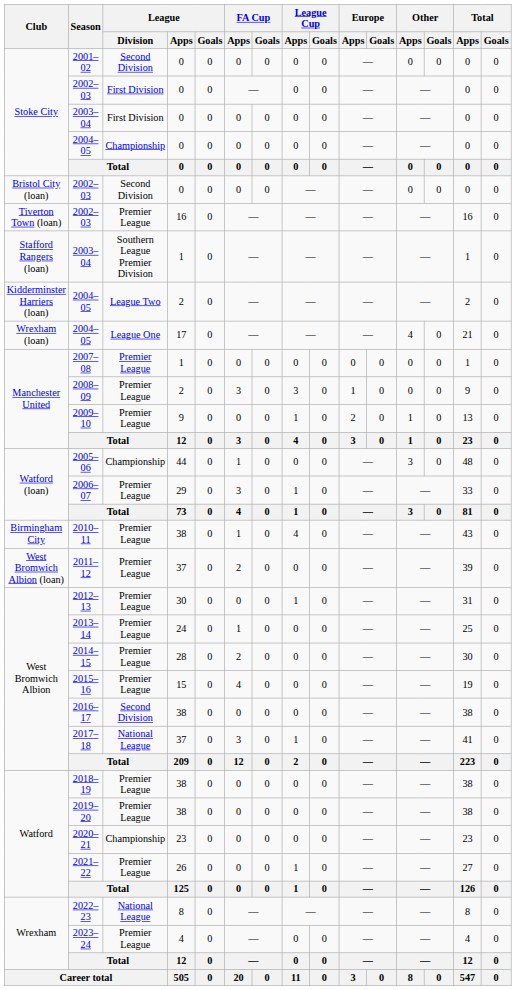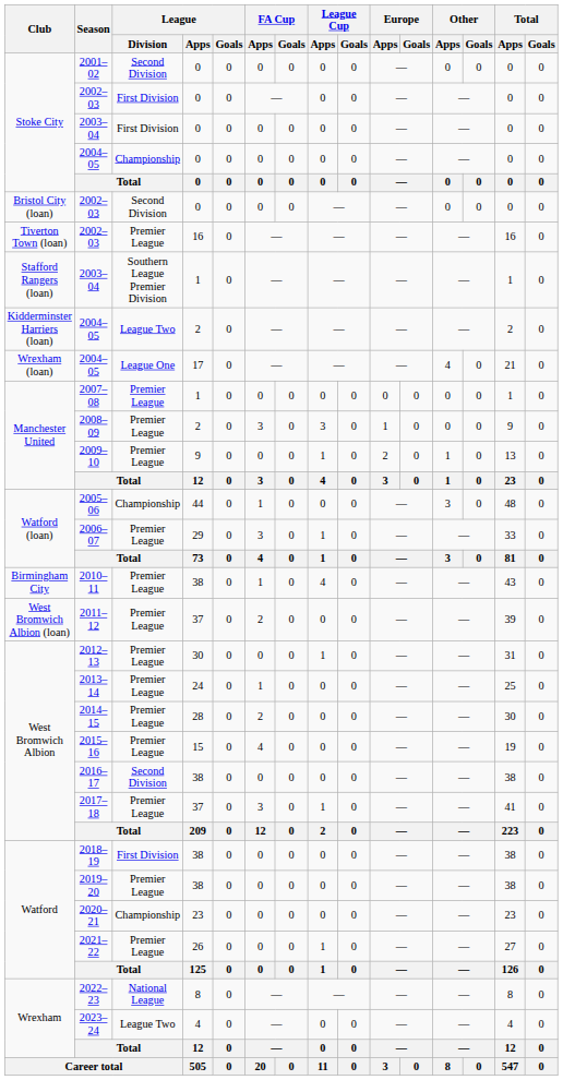2017–18 | League / Division: National League -> Premier League
2018–19 | League / Division: Premier League -> First Division
2023–24 | League / Division: Premier League -> League Two
